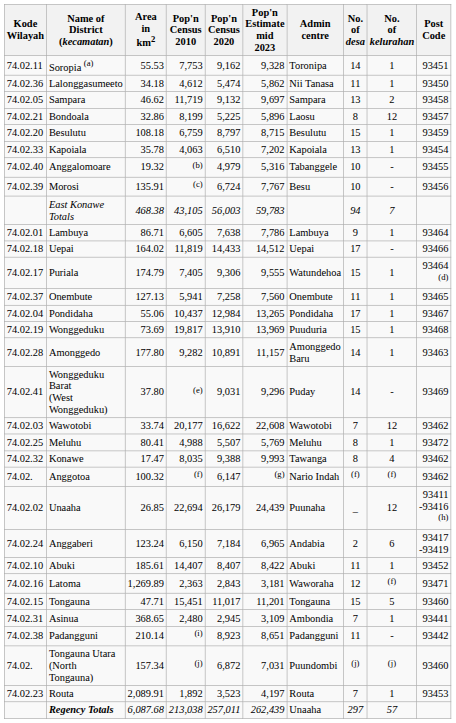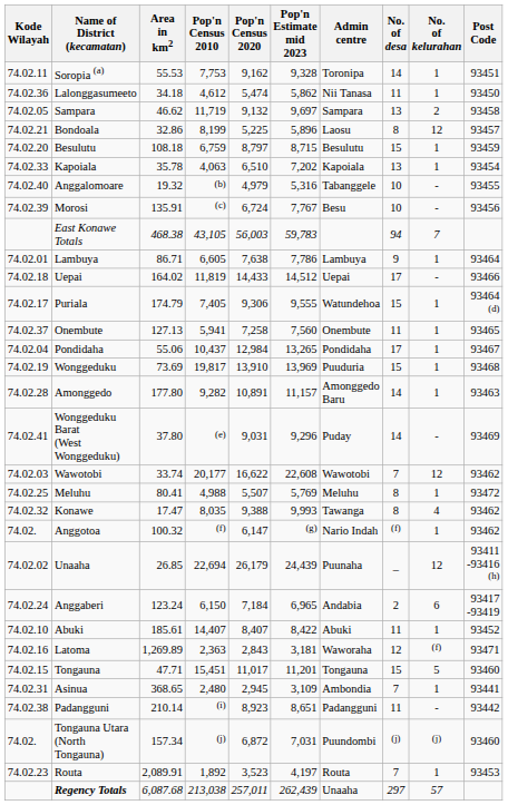Anggotoa | No. of kelurahan: (f) -> 1
